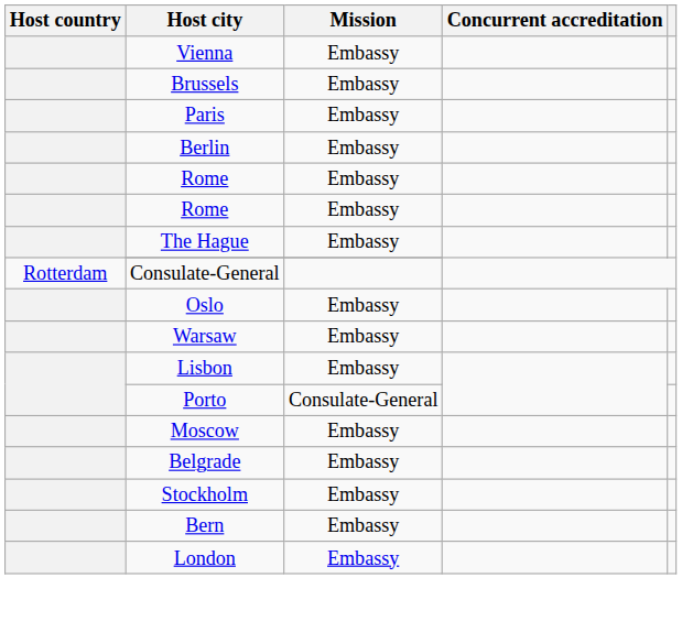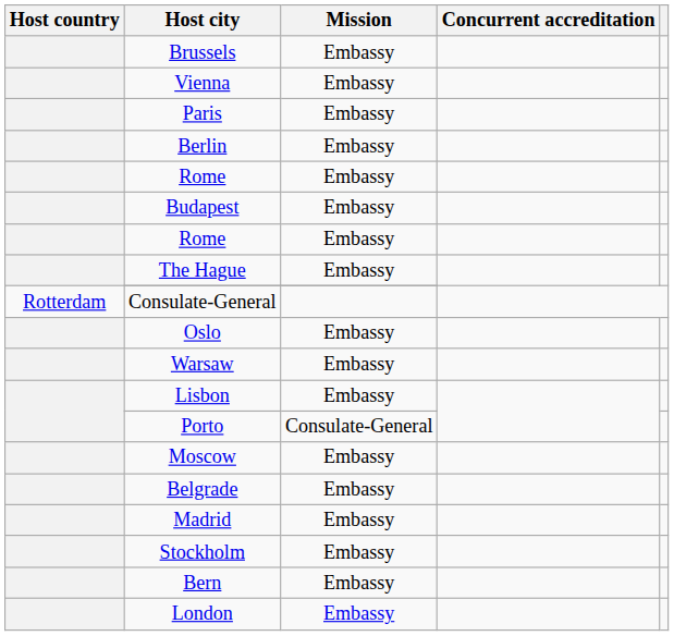rows swapped: Vienna <-> Brussels
+ row: Budapest | Embassy
+ row: Madrid | Embassy
